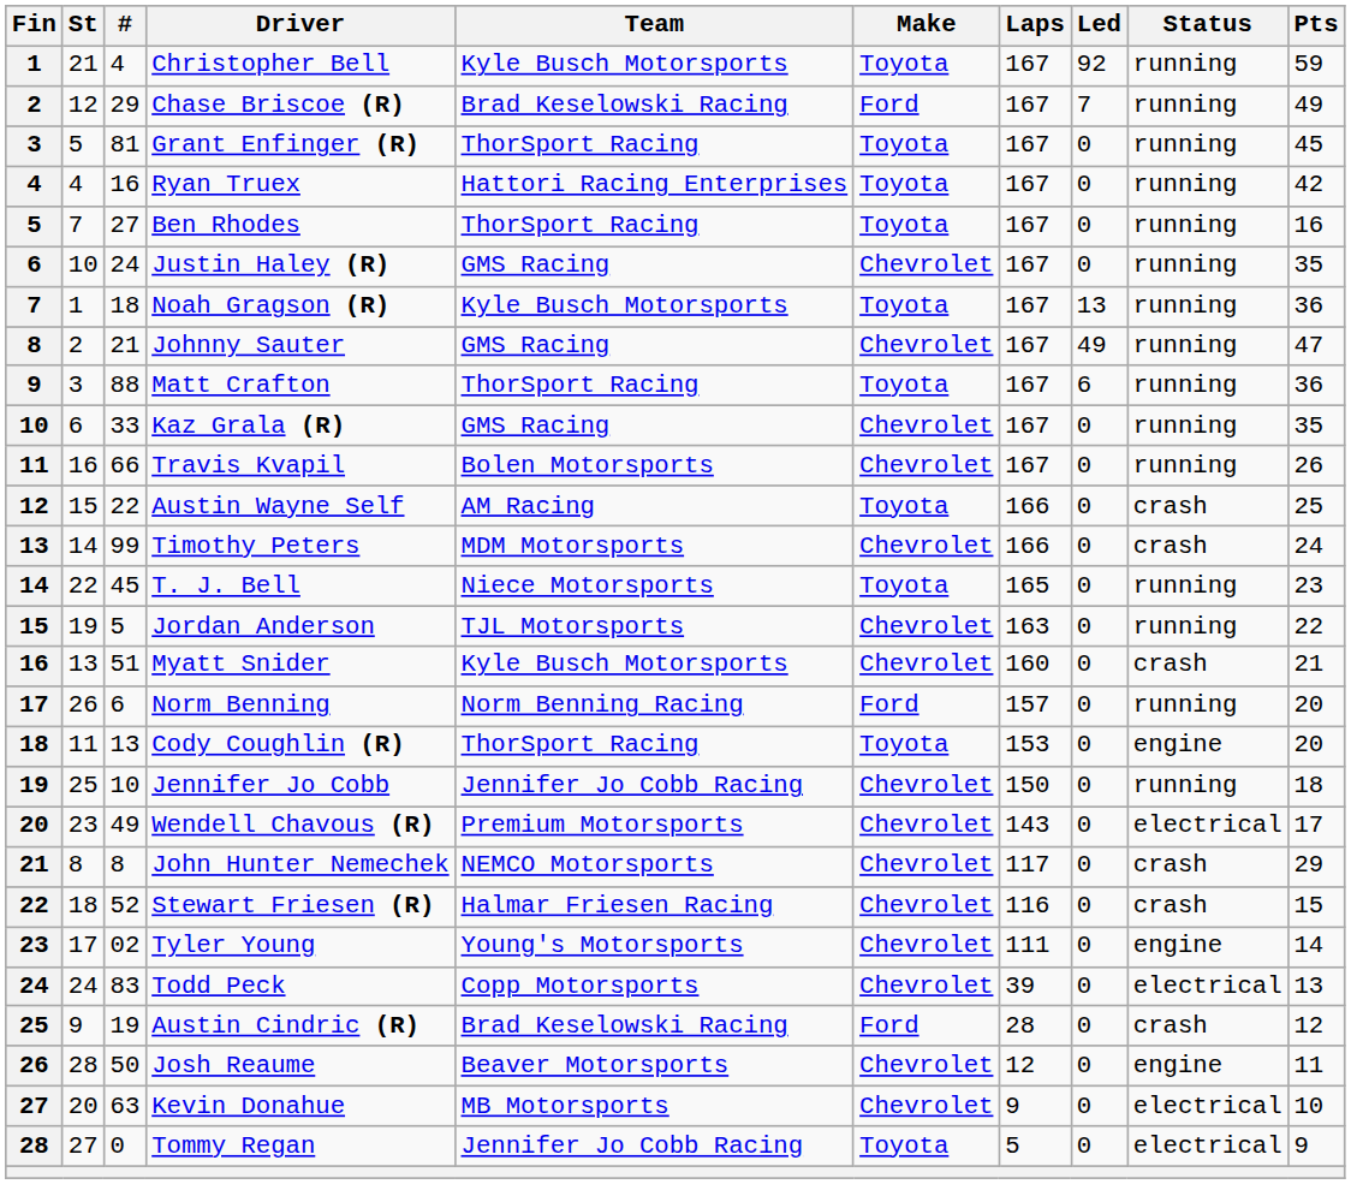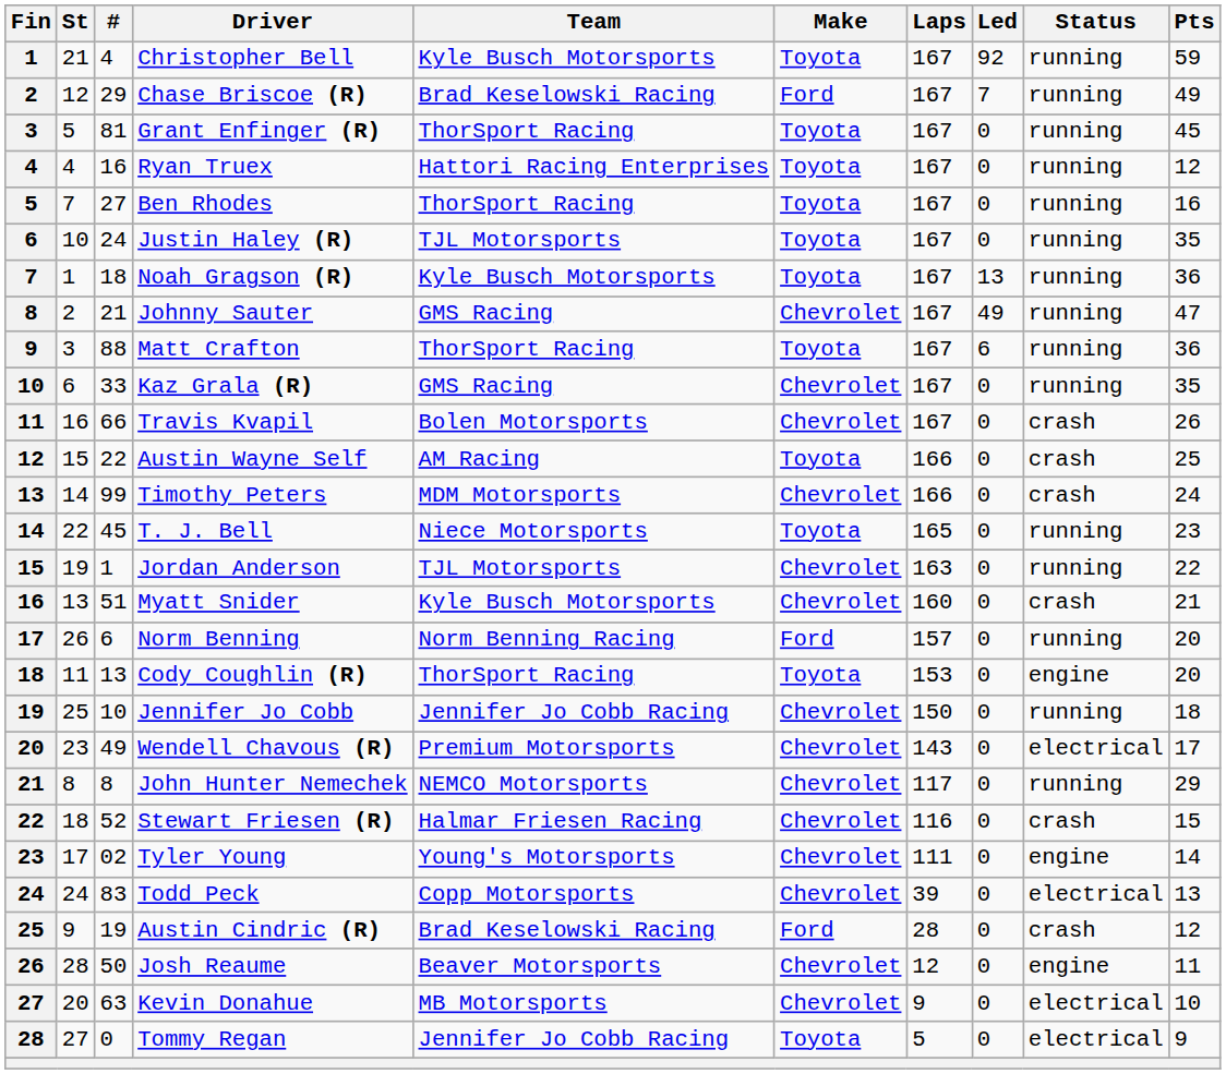Ryan Truex | Pts: 42 -> 12
Justin Haley (R) | Team: GMS Racing -> TJL Motorsports
Justin Haley (R) | Make: Chevrolet -> Toyota
Travis Kvapil | Status: running -> crash
Jordan Anderson | #: 5 -> 1
John Hunter Nemechek | Status: crash -> running
